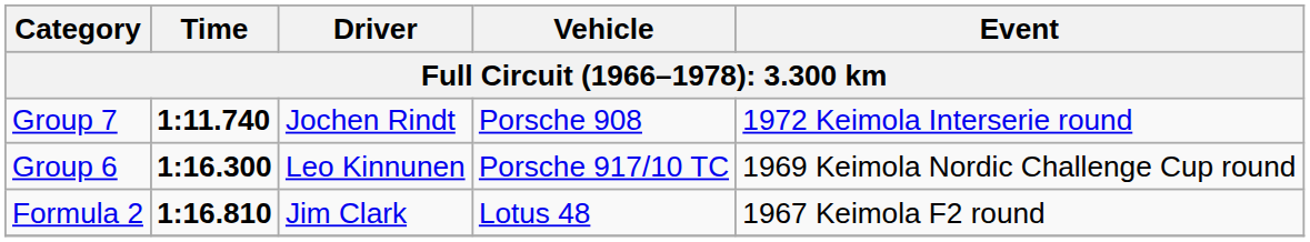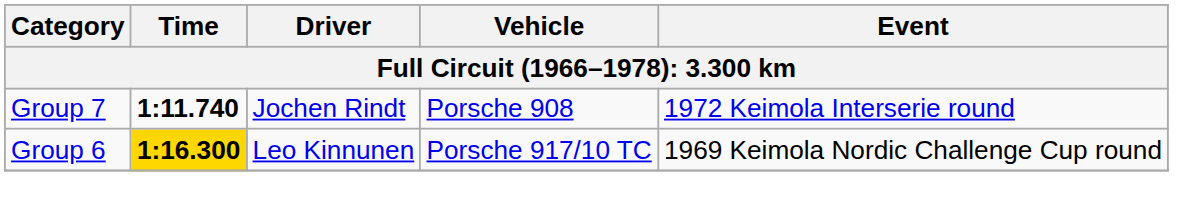Group 6 | Time: no background -> gold background
- row: Formula 2 | 1:16.810 | Jim Clark | Lotus 48 | 1967 Keimola F2 round
